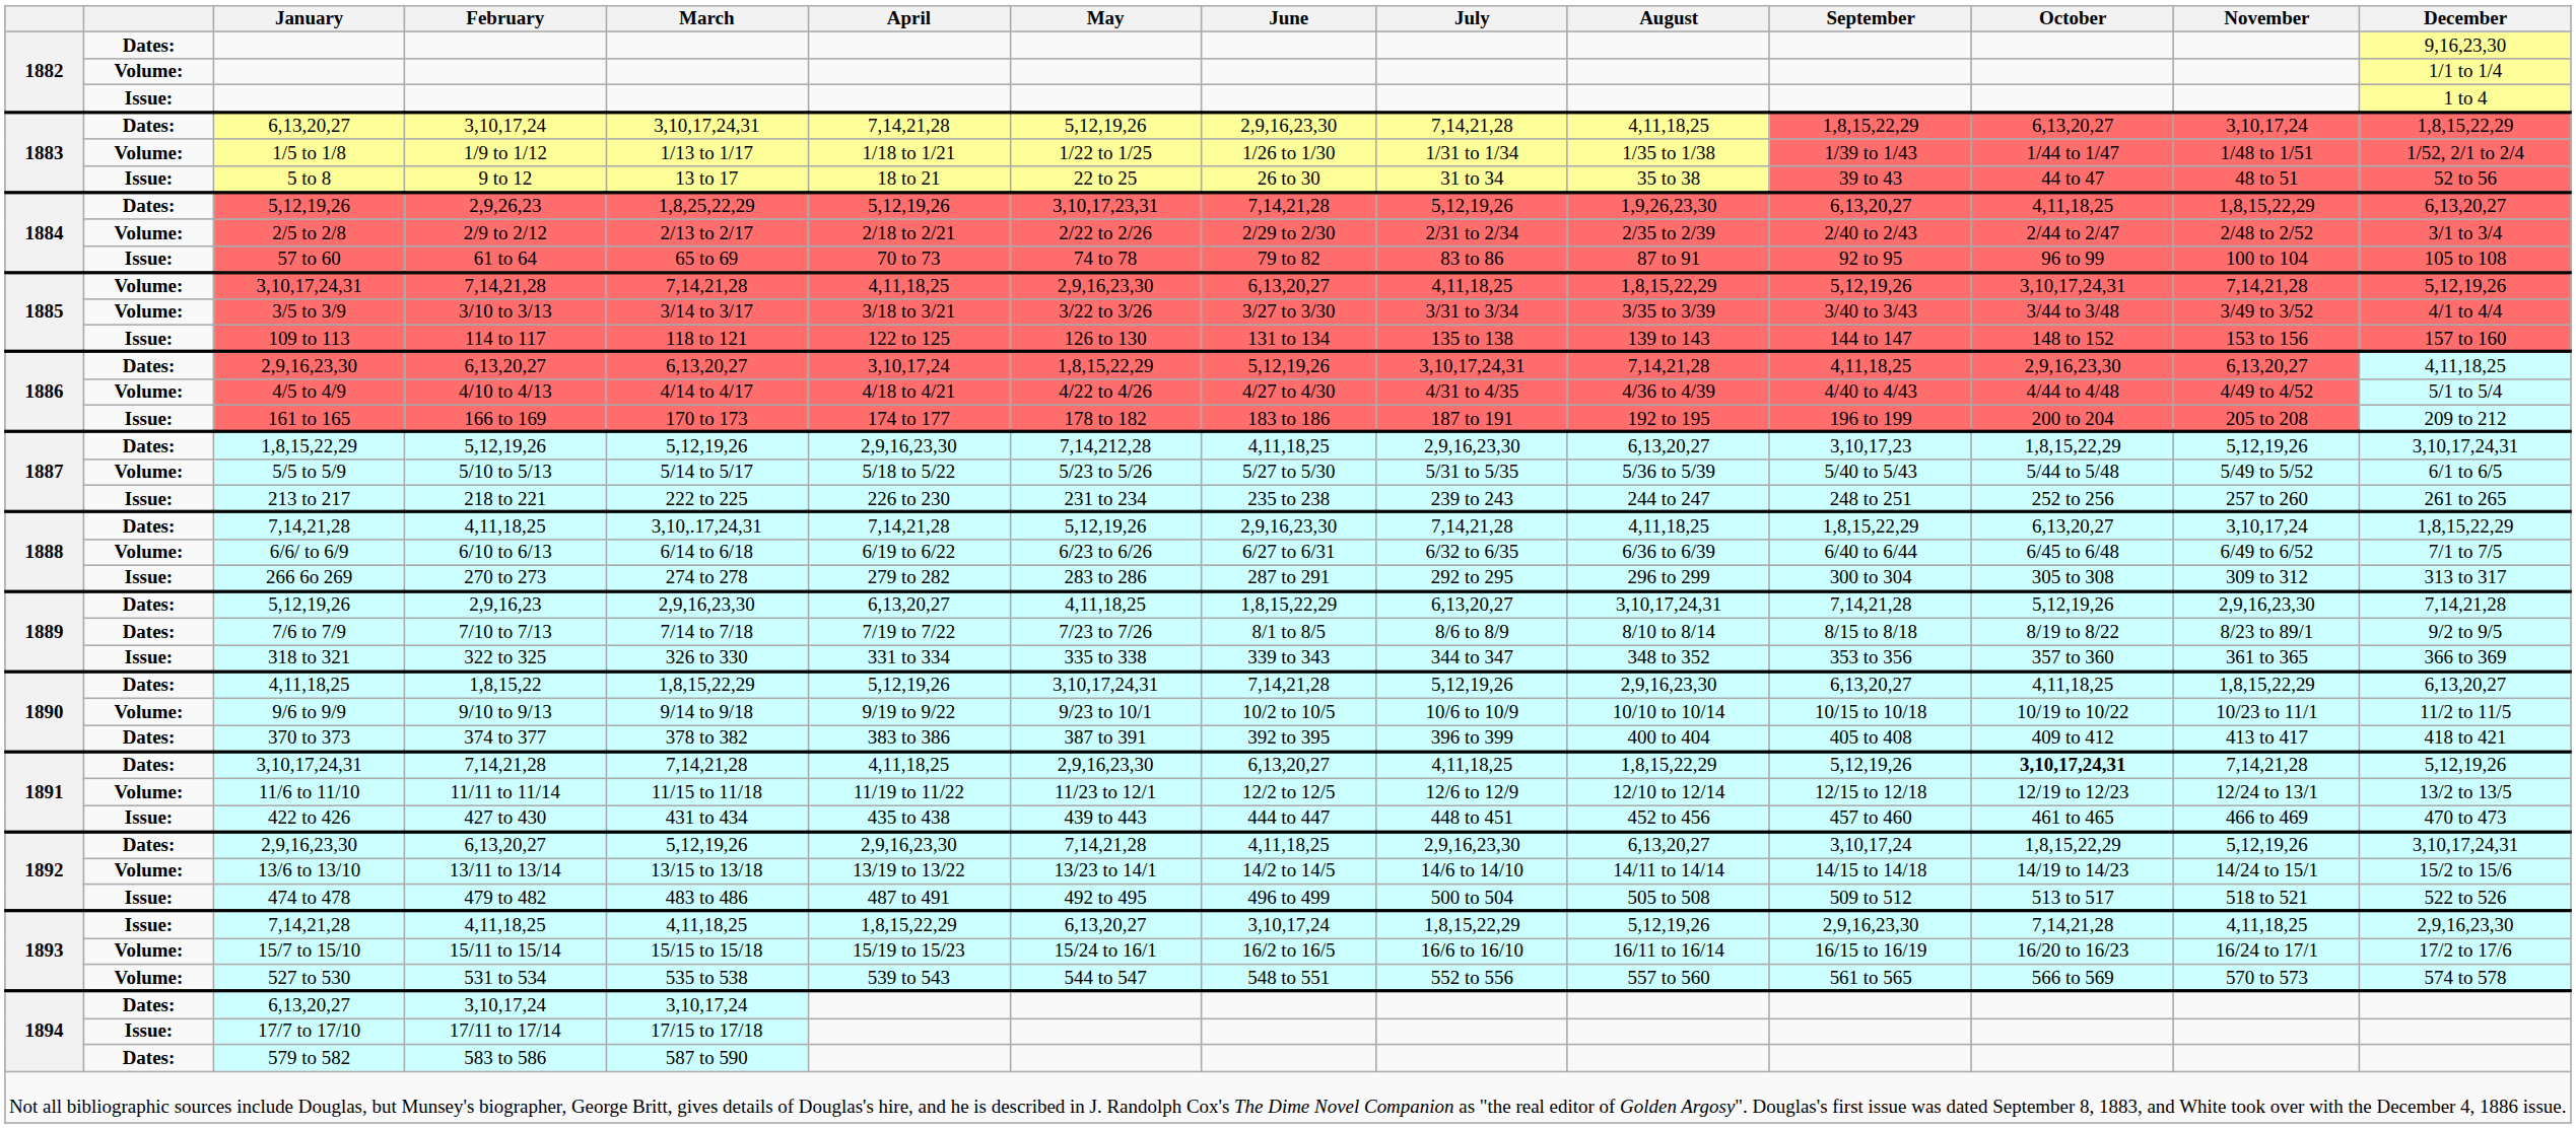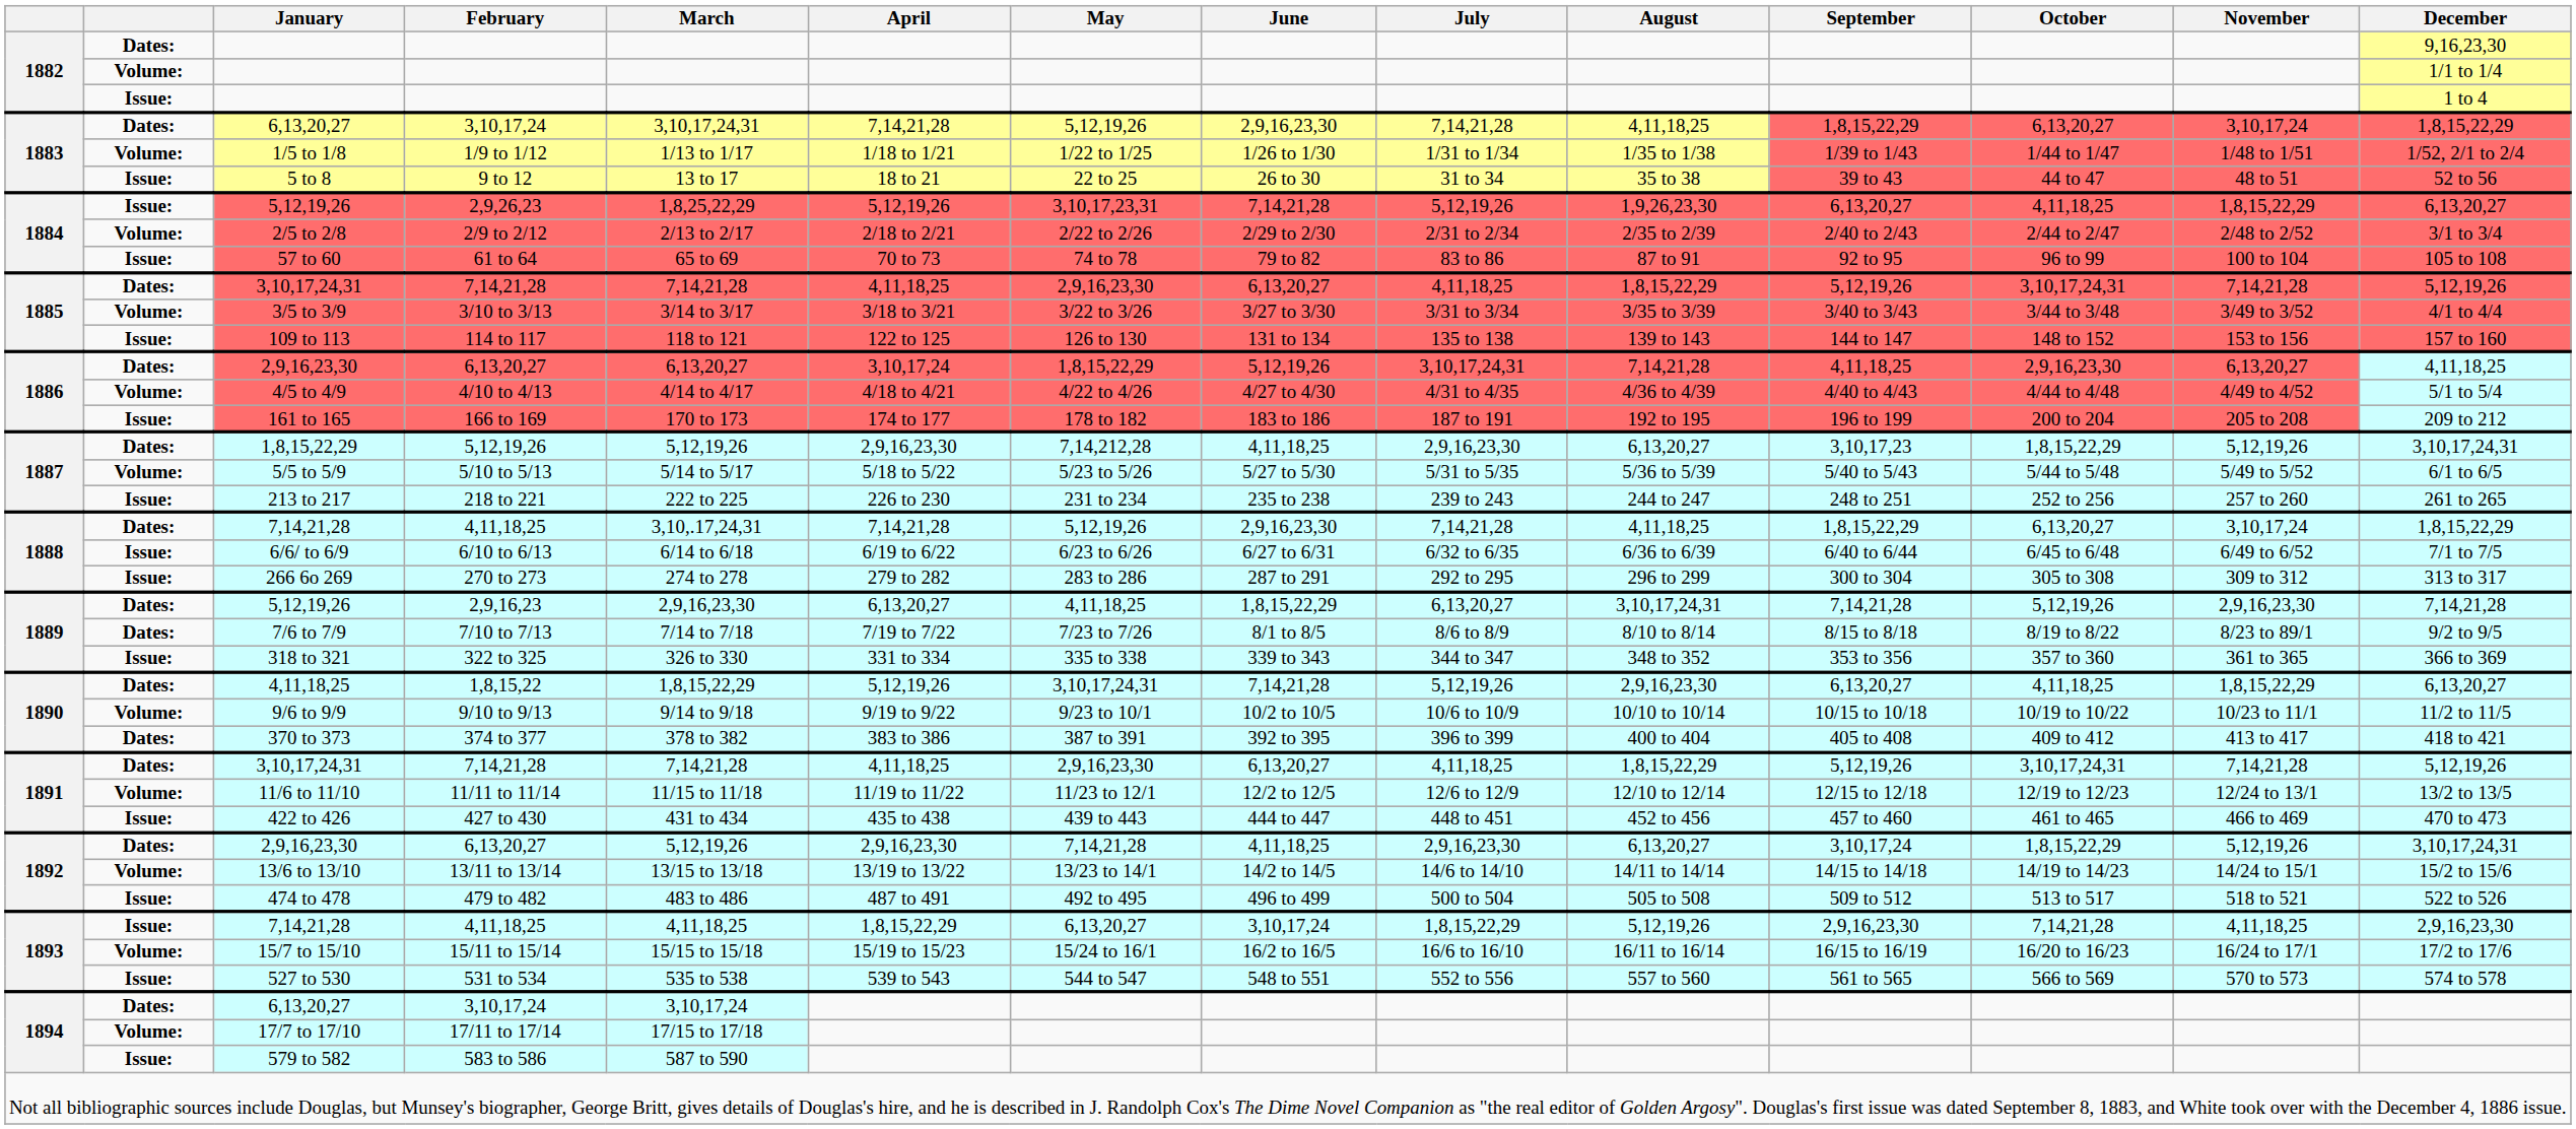2,9,26,23 | column 2: Dates: -> Issue:
1885 / 7,14,21,28 | column 2: Volume: -> Dates:
6/10 to 6/13 | column 2: Volume: -> Issue:
1891 / 7,14,21,28 | October: bold -> normal
531 to 534 | column 2: Volume: -> Issue:
17/11 to 17/14 | column 2: Issue: -> Volume:
583 to 586 | column 2: Dates: -> Issue:
